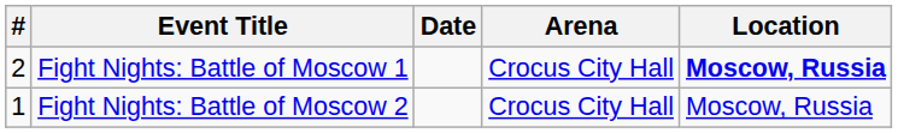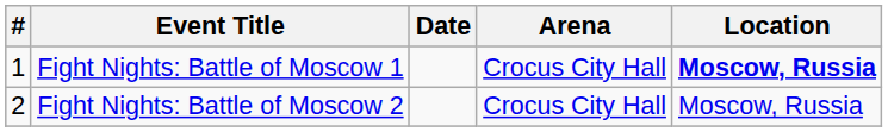Fight Nights: Battle of Moscow 1 | #: 2 -> 1
Fight Nights: Battle of Moscow 2 | #: 1 -> 2
